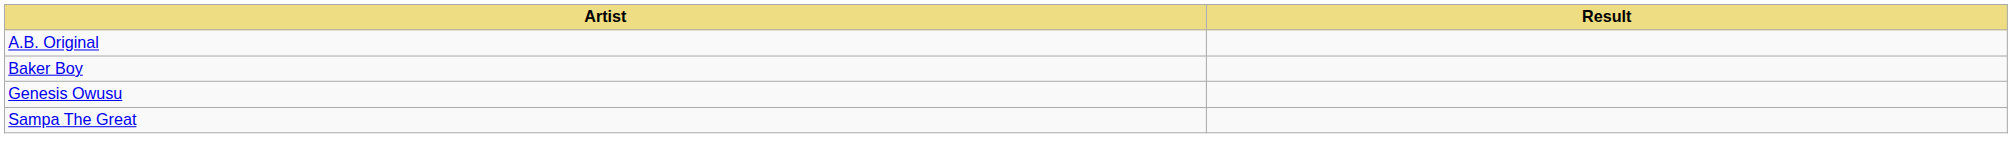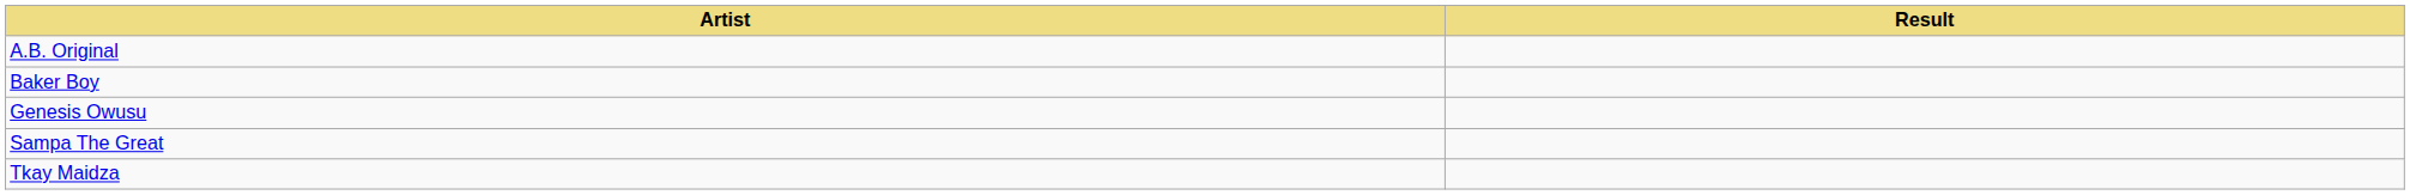+ row: Tkay Maidza
